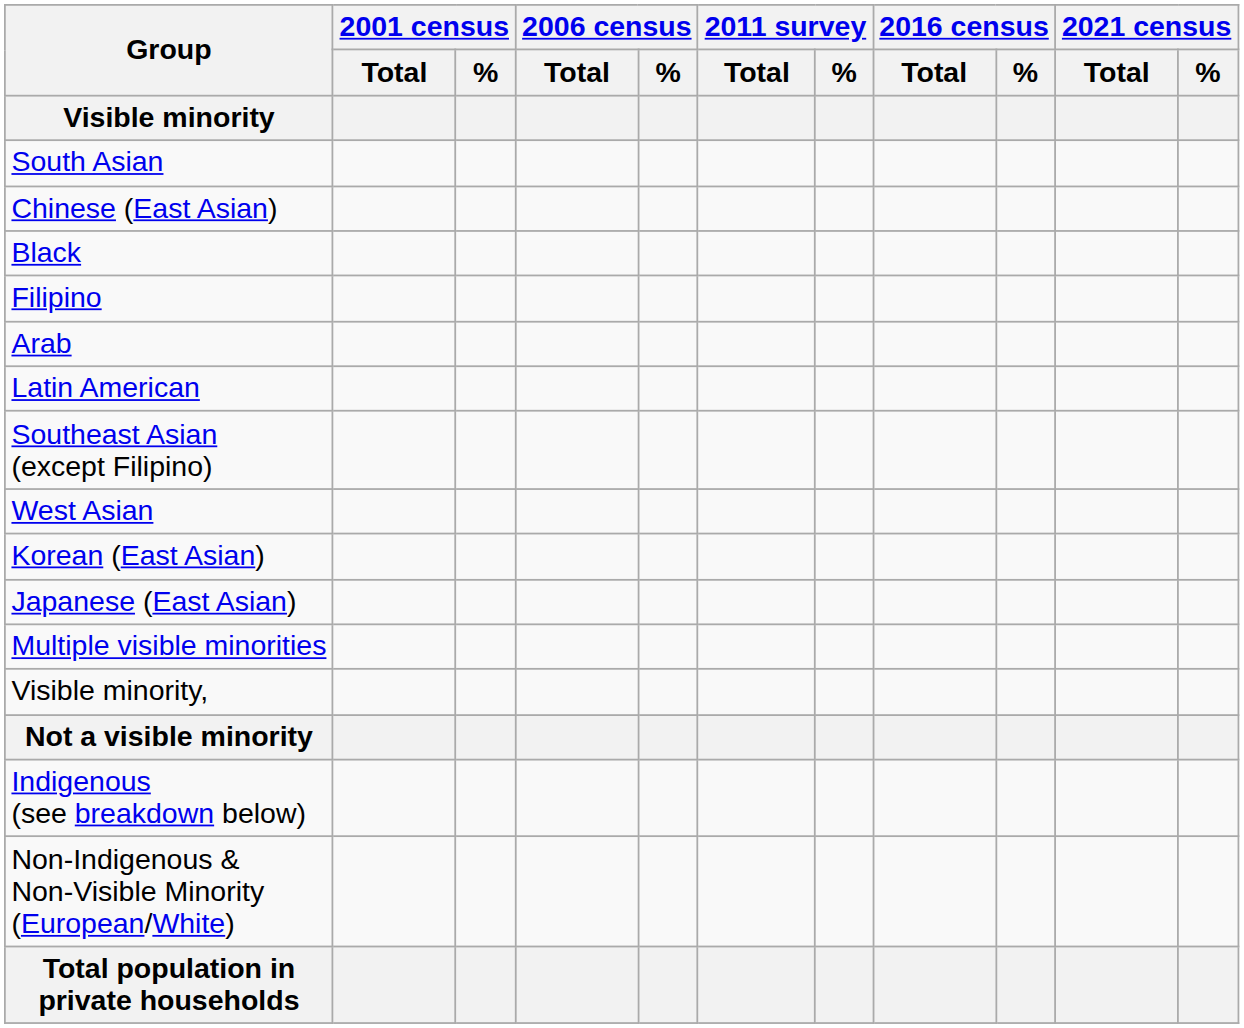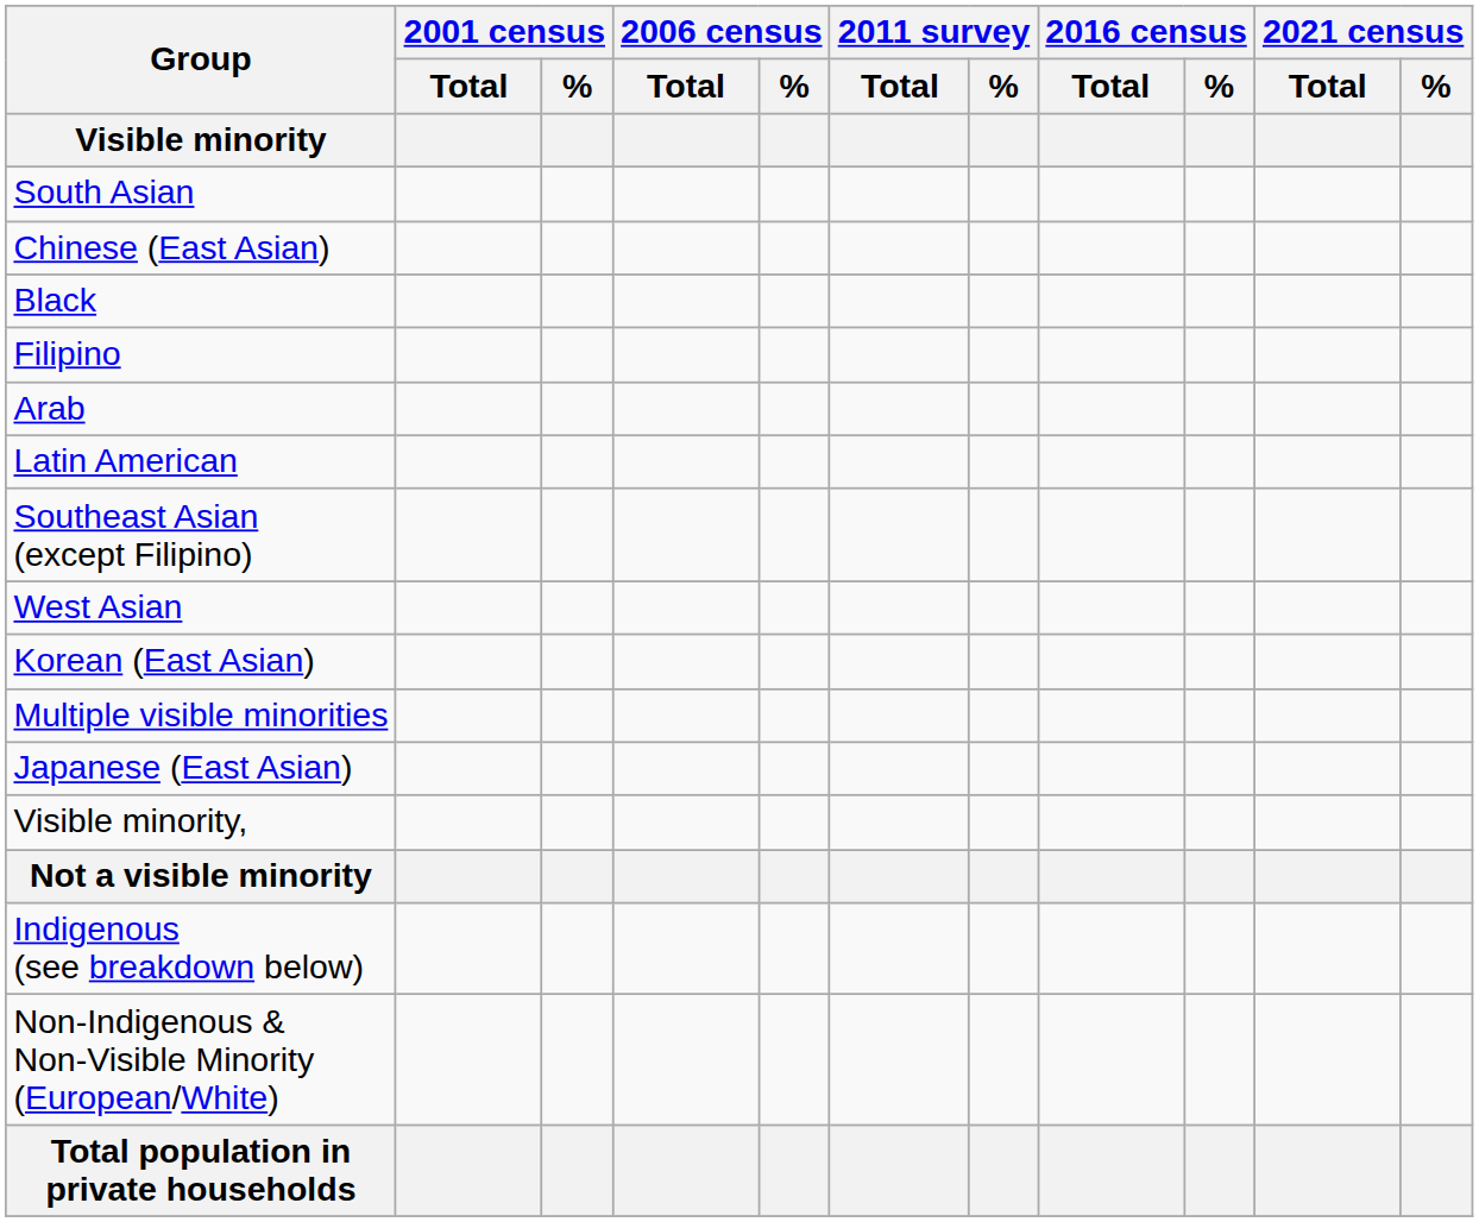rows swapped: Japanese (East Asian) <-> Multiple visible minorities
